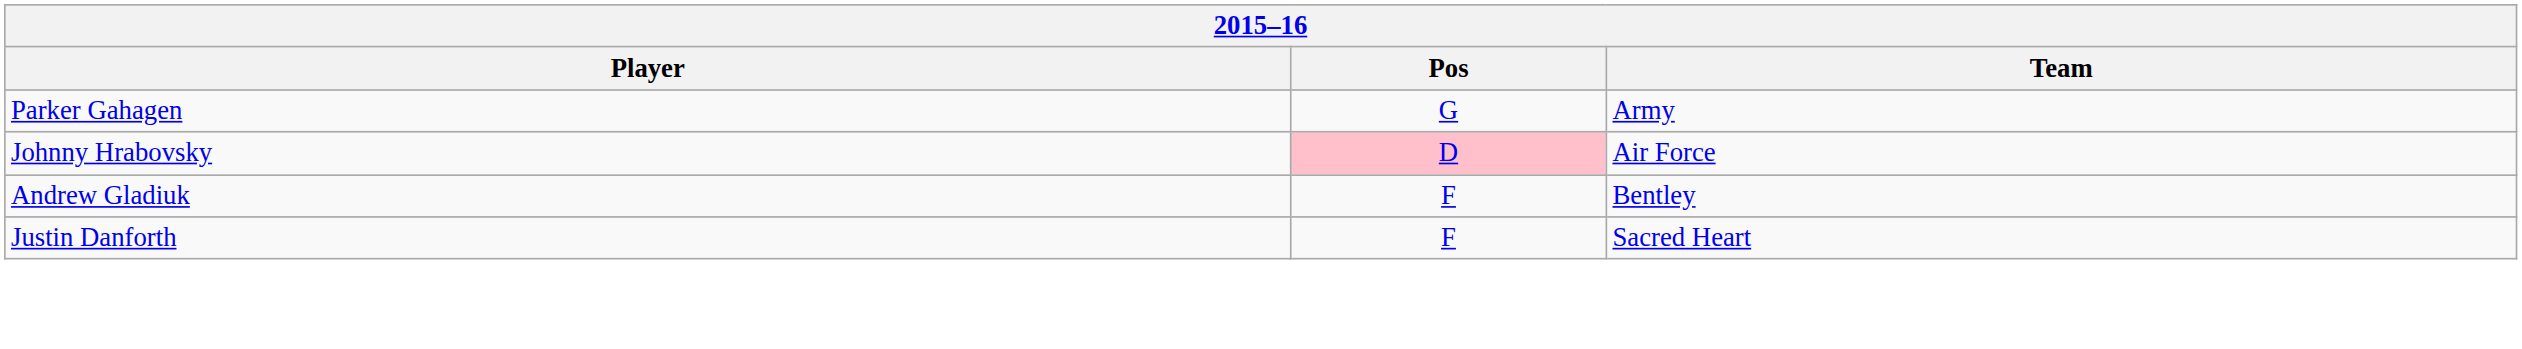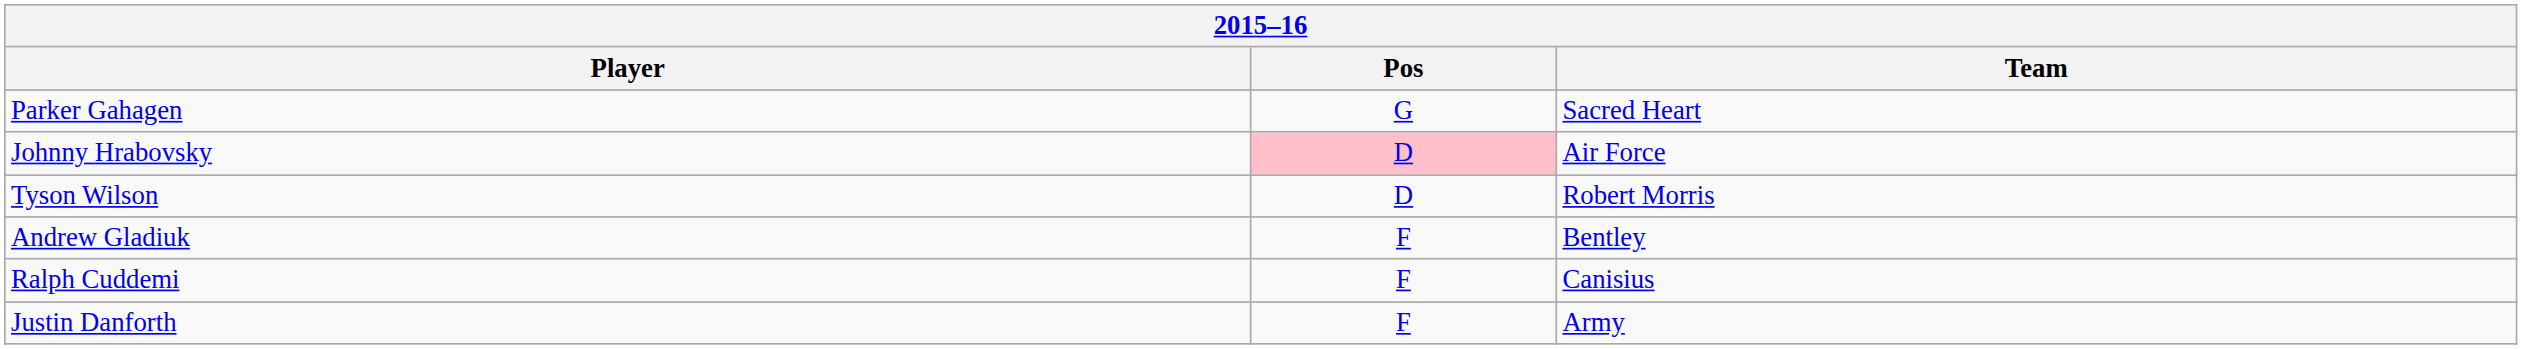Parker Gahagen | Team: Army -> Sacred Heart
+ row: Tyson Wilson | D | Robert Morris
+ row: Ralph Cuddemi | F | Canisius
Justin Danforth | Team: Sacred Heart -> Army
